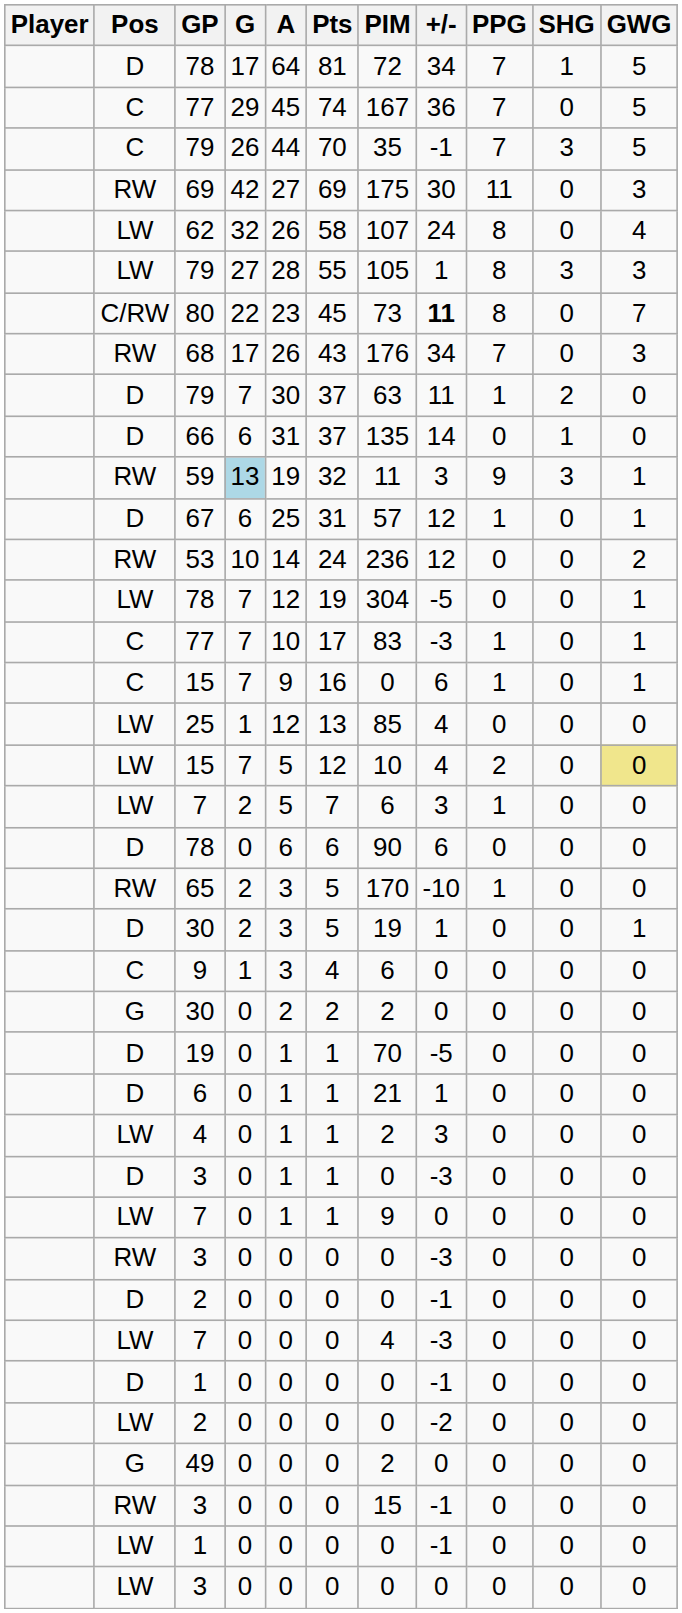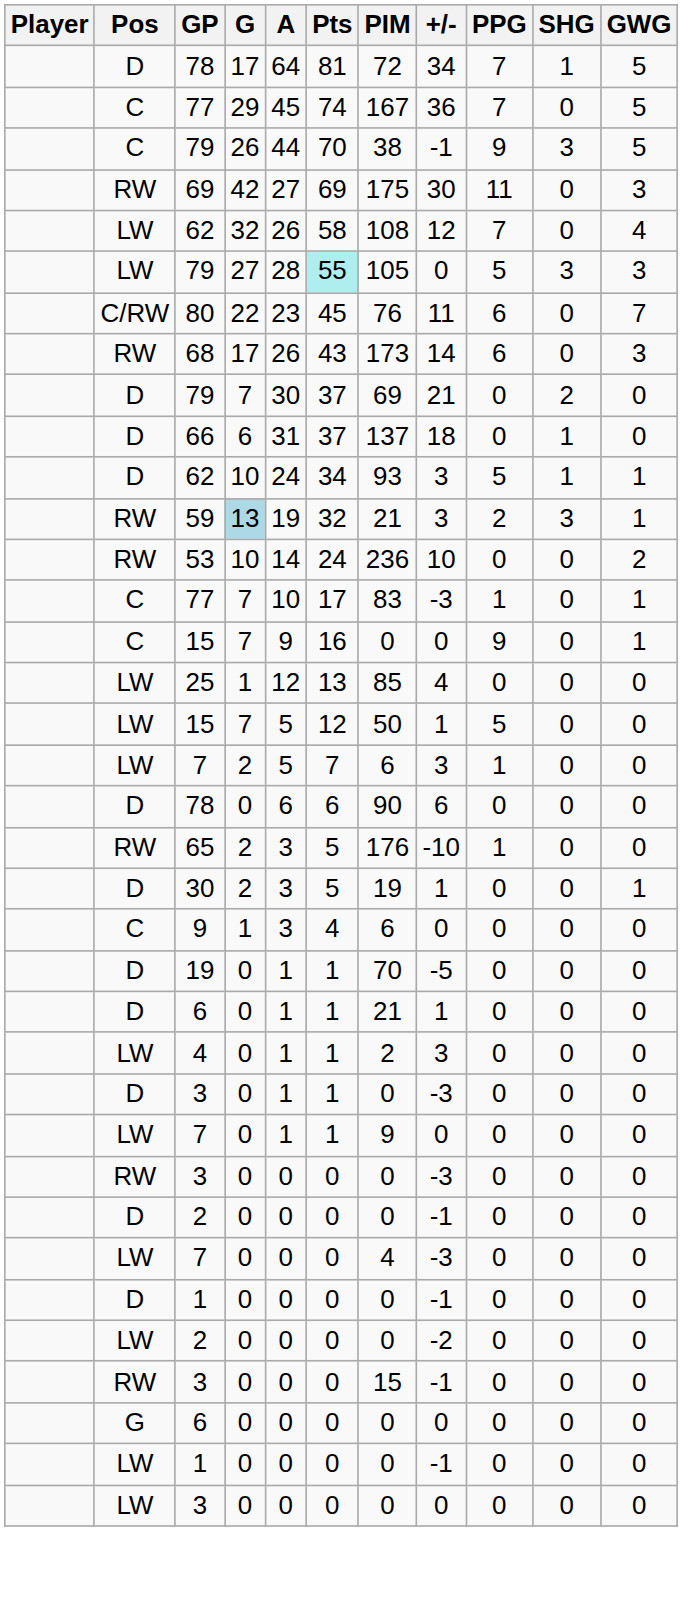C / 79 | PIM: 35 -> 38
C / 79 | PPG: 7 -> 9
LW / 62 | PIM: 107 -> 108
LW / 62 | +/-: 24 -> 12
LW / 62 | PPG: 8 -> 7
LW / 79 | Pts: no background -> paleturquoise background
LW / 79 | +/-: 1 -> 0
LW / 79 | PPG: 8 -> 5
80 | PIM: 73 -> 76
80 | +/-: bold -> normal
80 | PPG: 8 -> 6
68 | PIM: 176 -> 173
68 | +/-: 34 -> 14
68 | PPG: 7 -> 6
D / 79 | PIM: 63 -> 69
D / 79 | +/-: 11 -> 21
D / 79 | PPG: 1 -> 0
66 | PIM: 135 -> 137
66 | +/-: 14 -> 18
+ row: D | 62 | 10 | 24 | 34 | 93 | 3 | 5 | 1 | 1
59 | PIM: 11 -> 21
59 | PPG: 9 -> 2
- row: D | 67 | 6 | 25 | 31 | 57 | 12 | 1 | 0 | 1
53 | +/-: 12 -> 10
- row: LW | 78 | 7 | 12 | 19 | 304 | -5 | 0 | 0 | 1
C / 15 | +/-: 6 -> 0
C / 15 | PPG: 1 -> 9
LW / 15 | PIM: 10 -> 50
LW / 15 | +/-: 4 -> 1
LW / 15 | PPG: 2 -> 5
LW / 15 | GWG: khaki background -> no background
65 | PIM: 170 -> 176
- row: G | 30 | 0 | 2 | 2 | 2 | 0 | 0 | 0 | 0
- row: G | 49 | 0 | 0 | 0 | 2 | 0 | 0 | 0 | 0
+ row: G | 6 | 0 | 0 | 0 | 0 | 0 | 0 | 0 | 0
